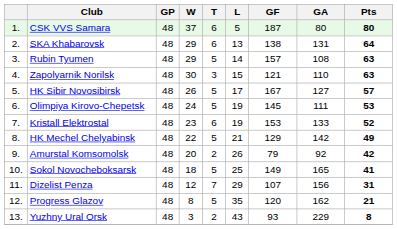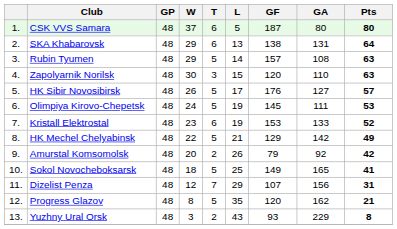Zapolyarnik Norilsk | GF: 121 -> 120
HK Sibir Novosibirsk | GF: 167 -> 176
